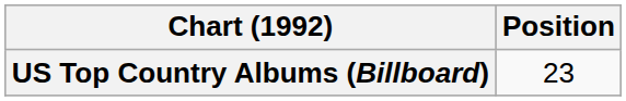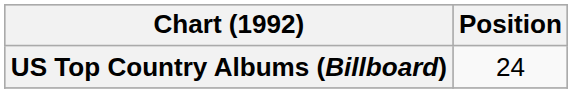US Top Country Albums (Billboard) | Position: 23 -> 24
